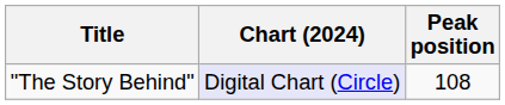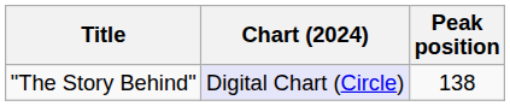"The Story Behind" | Peak position: 108 -> 138
